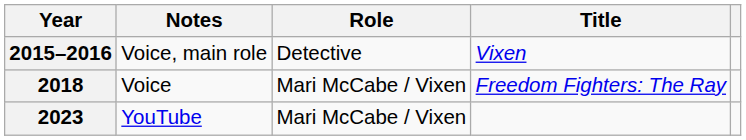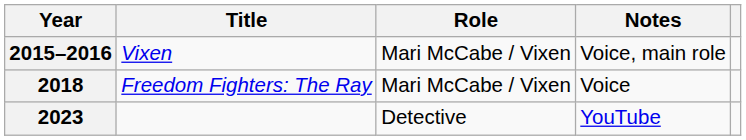columns swapped: Title <-> Notes
2015–2016 | Role: Detective -> Mari McCabe / Vixen
2023 | Role: Mari McCabe / Vixen -> Detective
